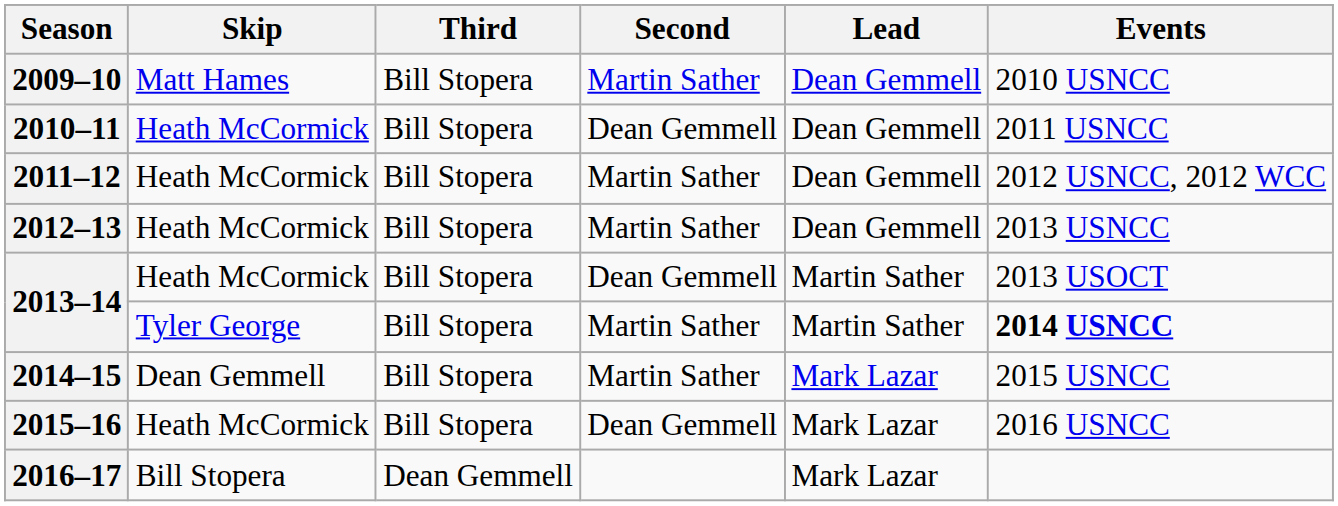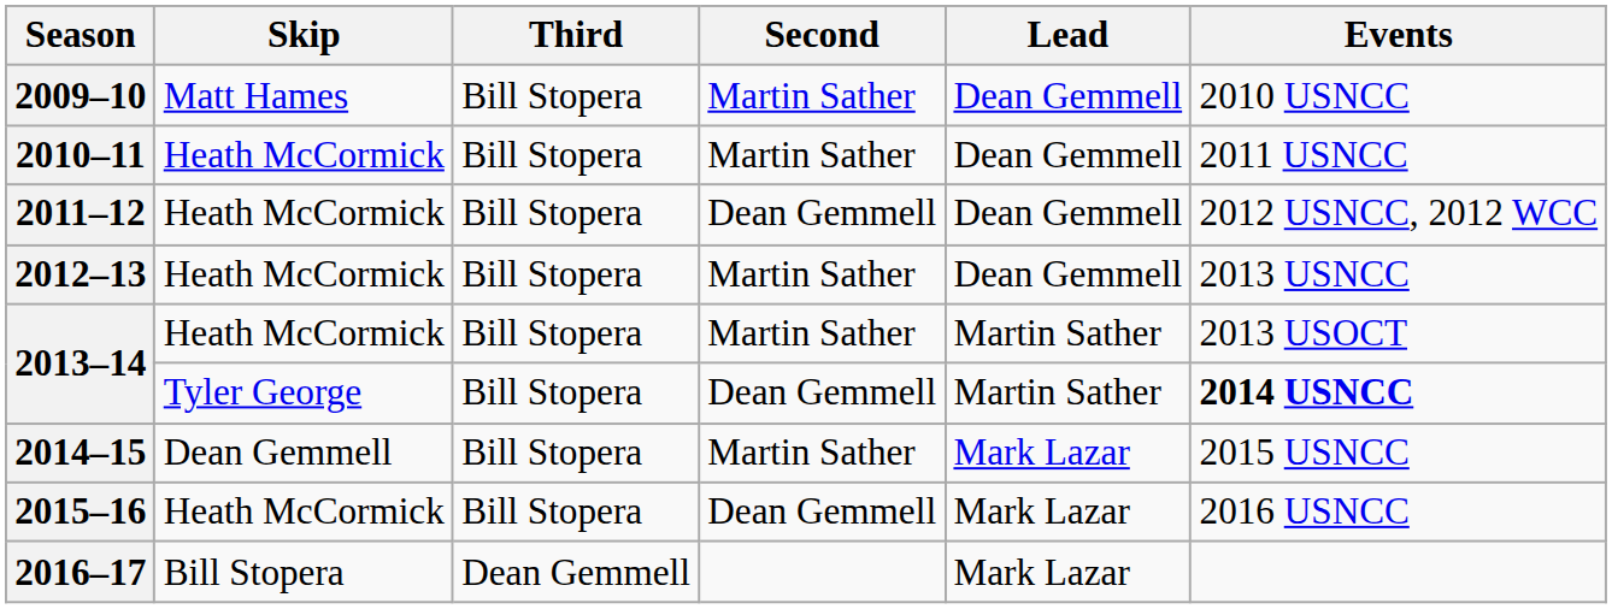2010–11 | Second: Dean Gemmell -> Martin Sather
2011–12 | Second: Martin Sather -> Dean Gemmell
2013–14 / Heath McCormick | Second: Dean Gemmell -> Martin Sather
2013–14 / Tyler George | Second: Martin Sather -> Dean Gemmell
